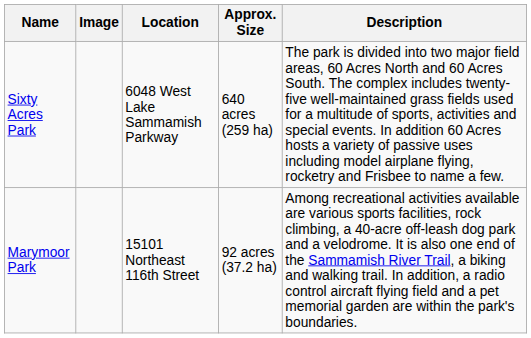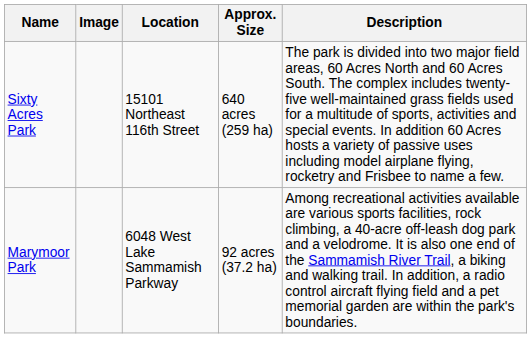Sixty Acres Park | Location: 6048 West Lake Sammamish Parkway -> 15101 Northeast 116th Street
Marymoor Park | Location: 15101 Northeast 116th Street -> 6048 West Lake Sammamish Parkway
